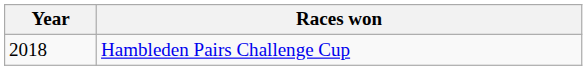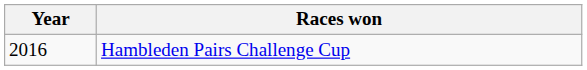Hambleden Pairs Challenge Cup | Year: 2018 -> 2016
